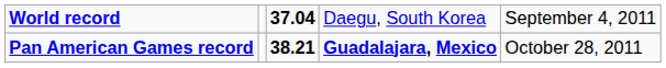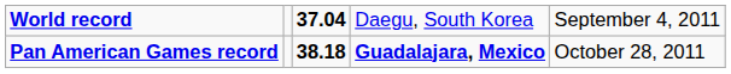Pan American Games record | column 3: 38.21 -> 38.18
